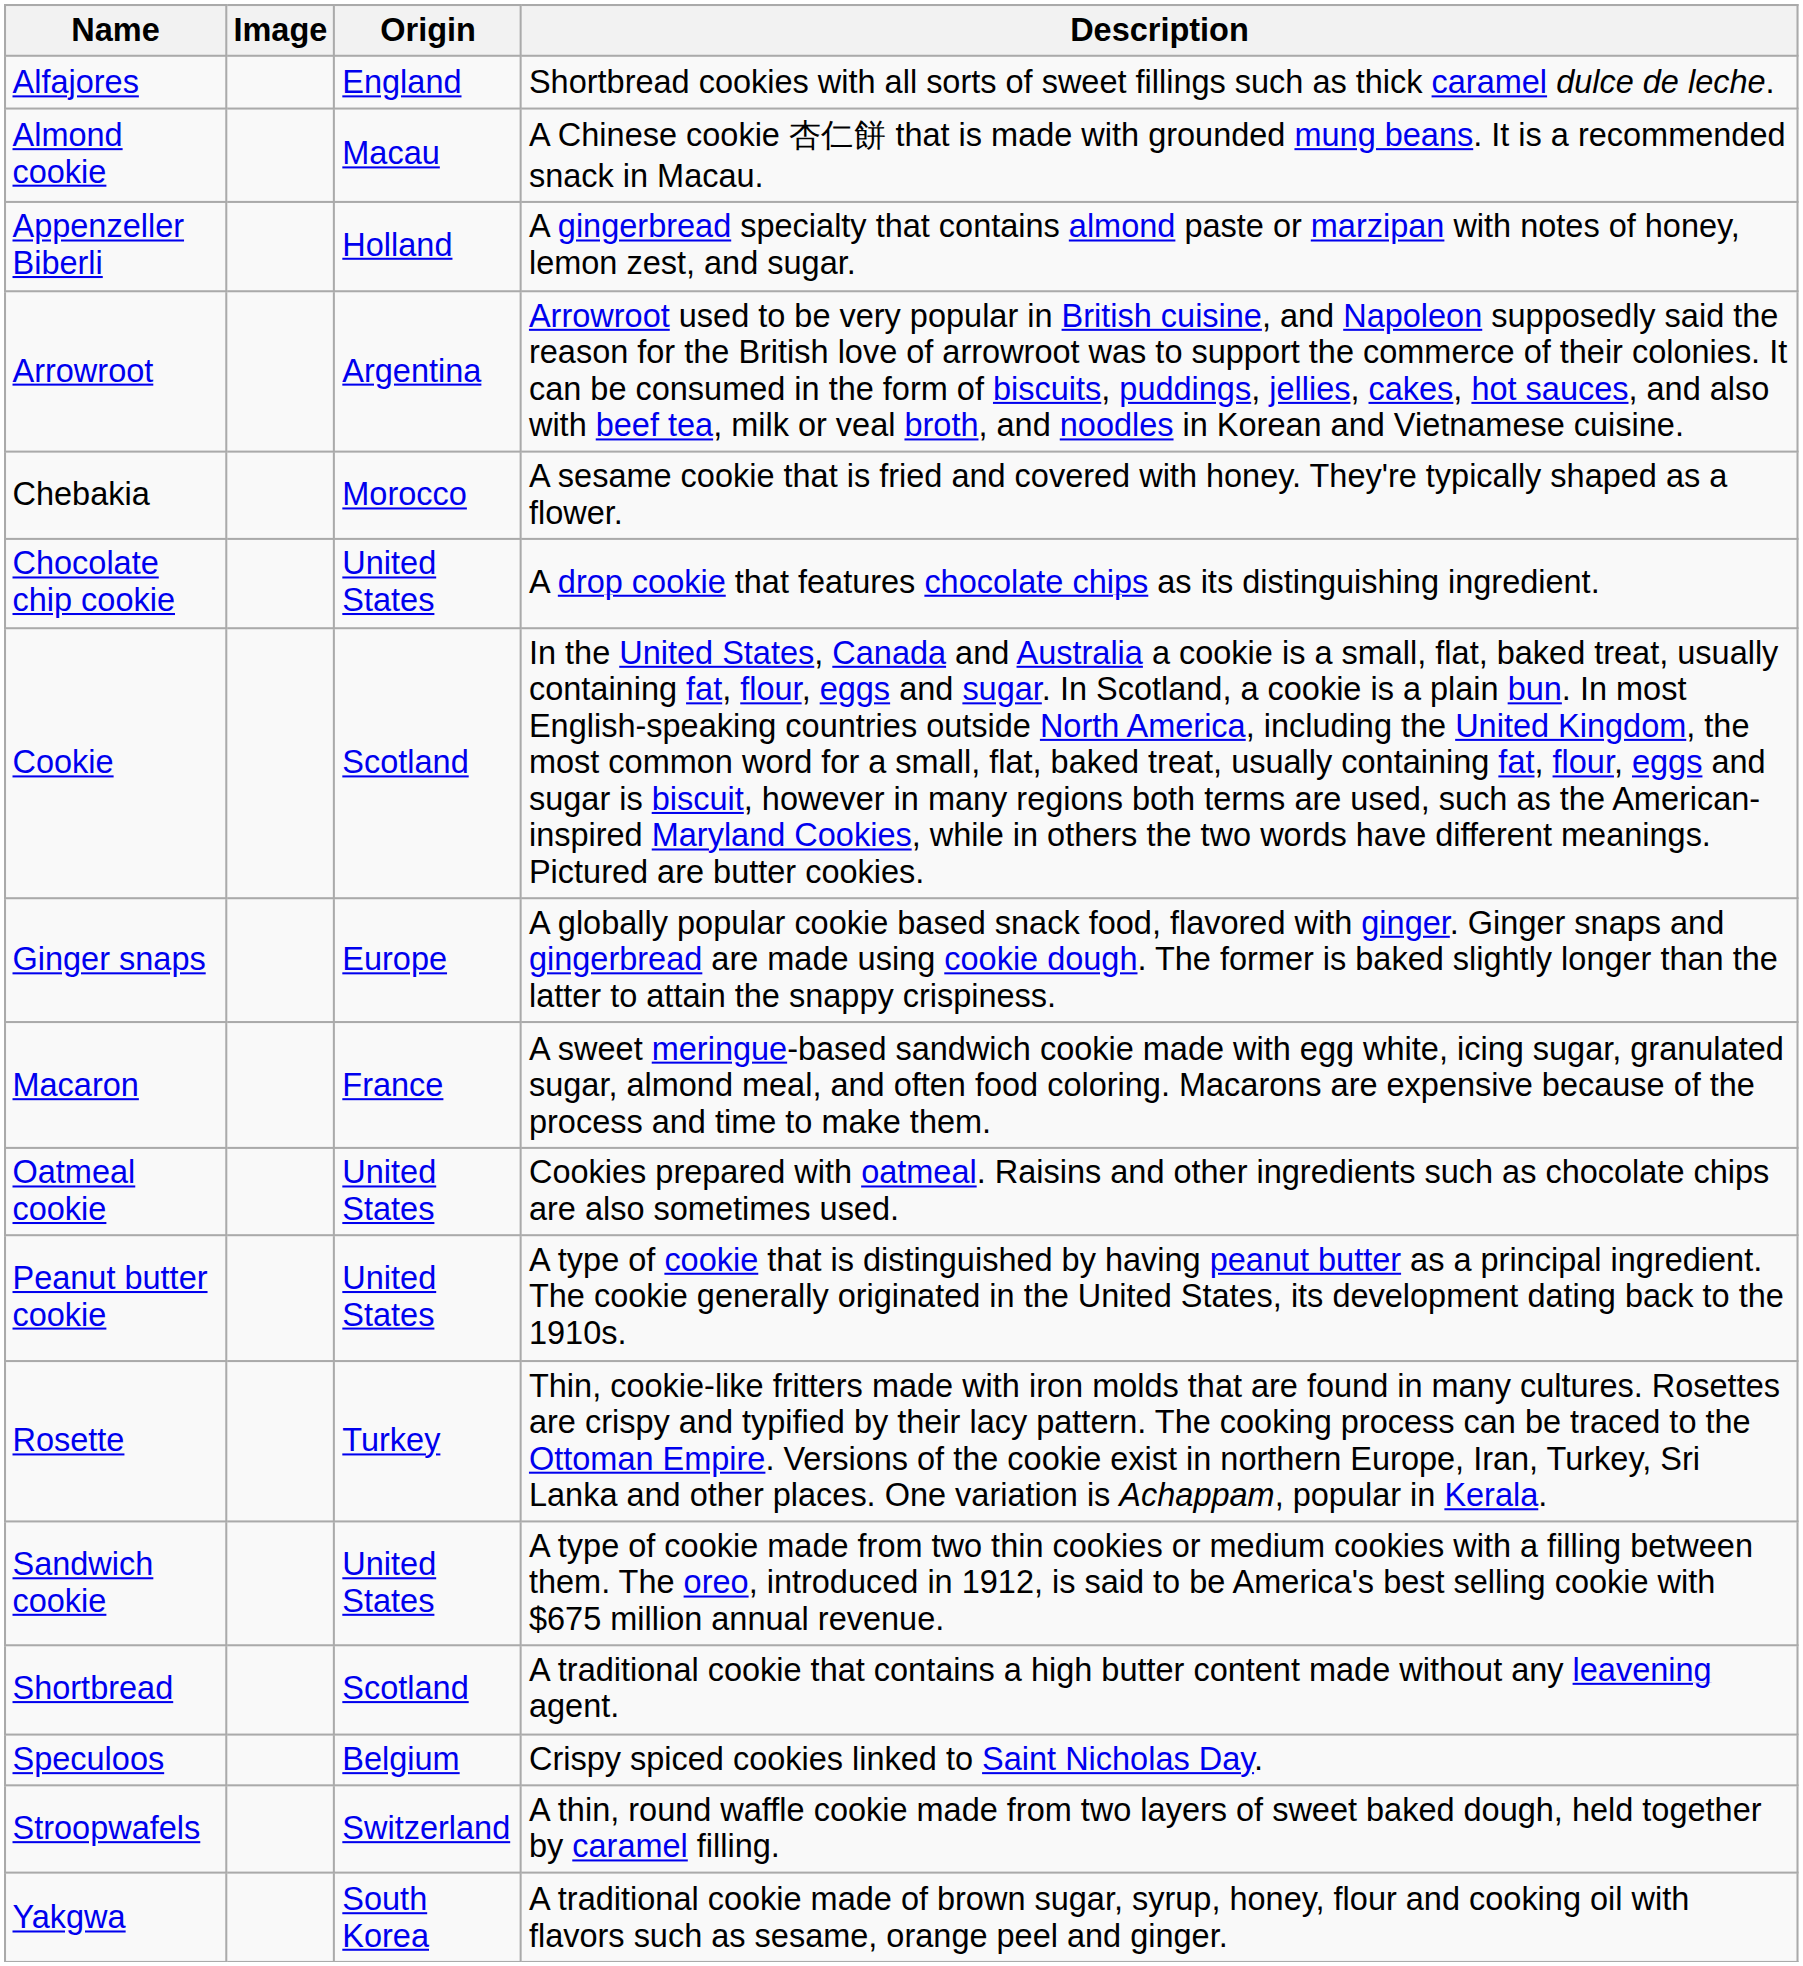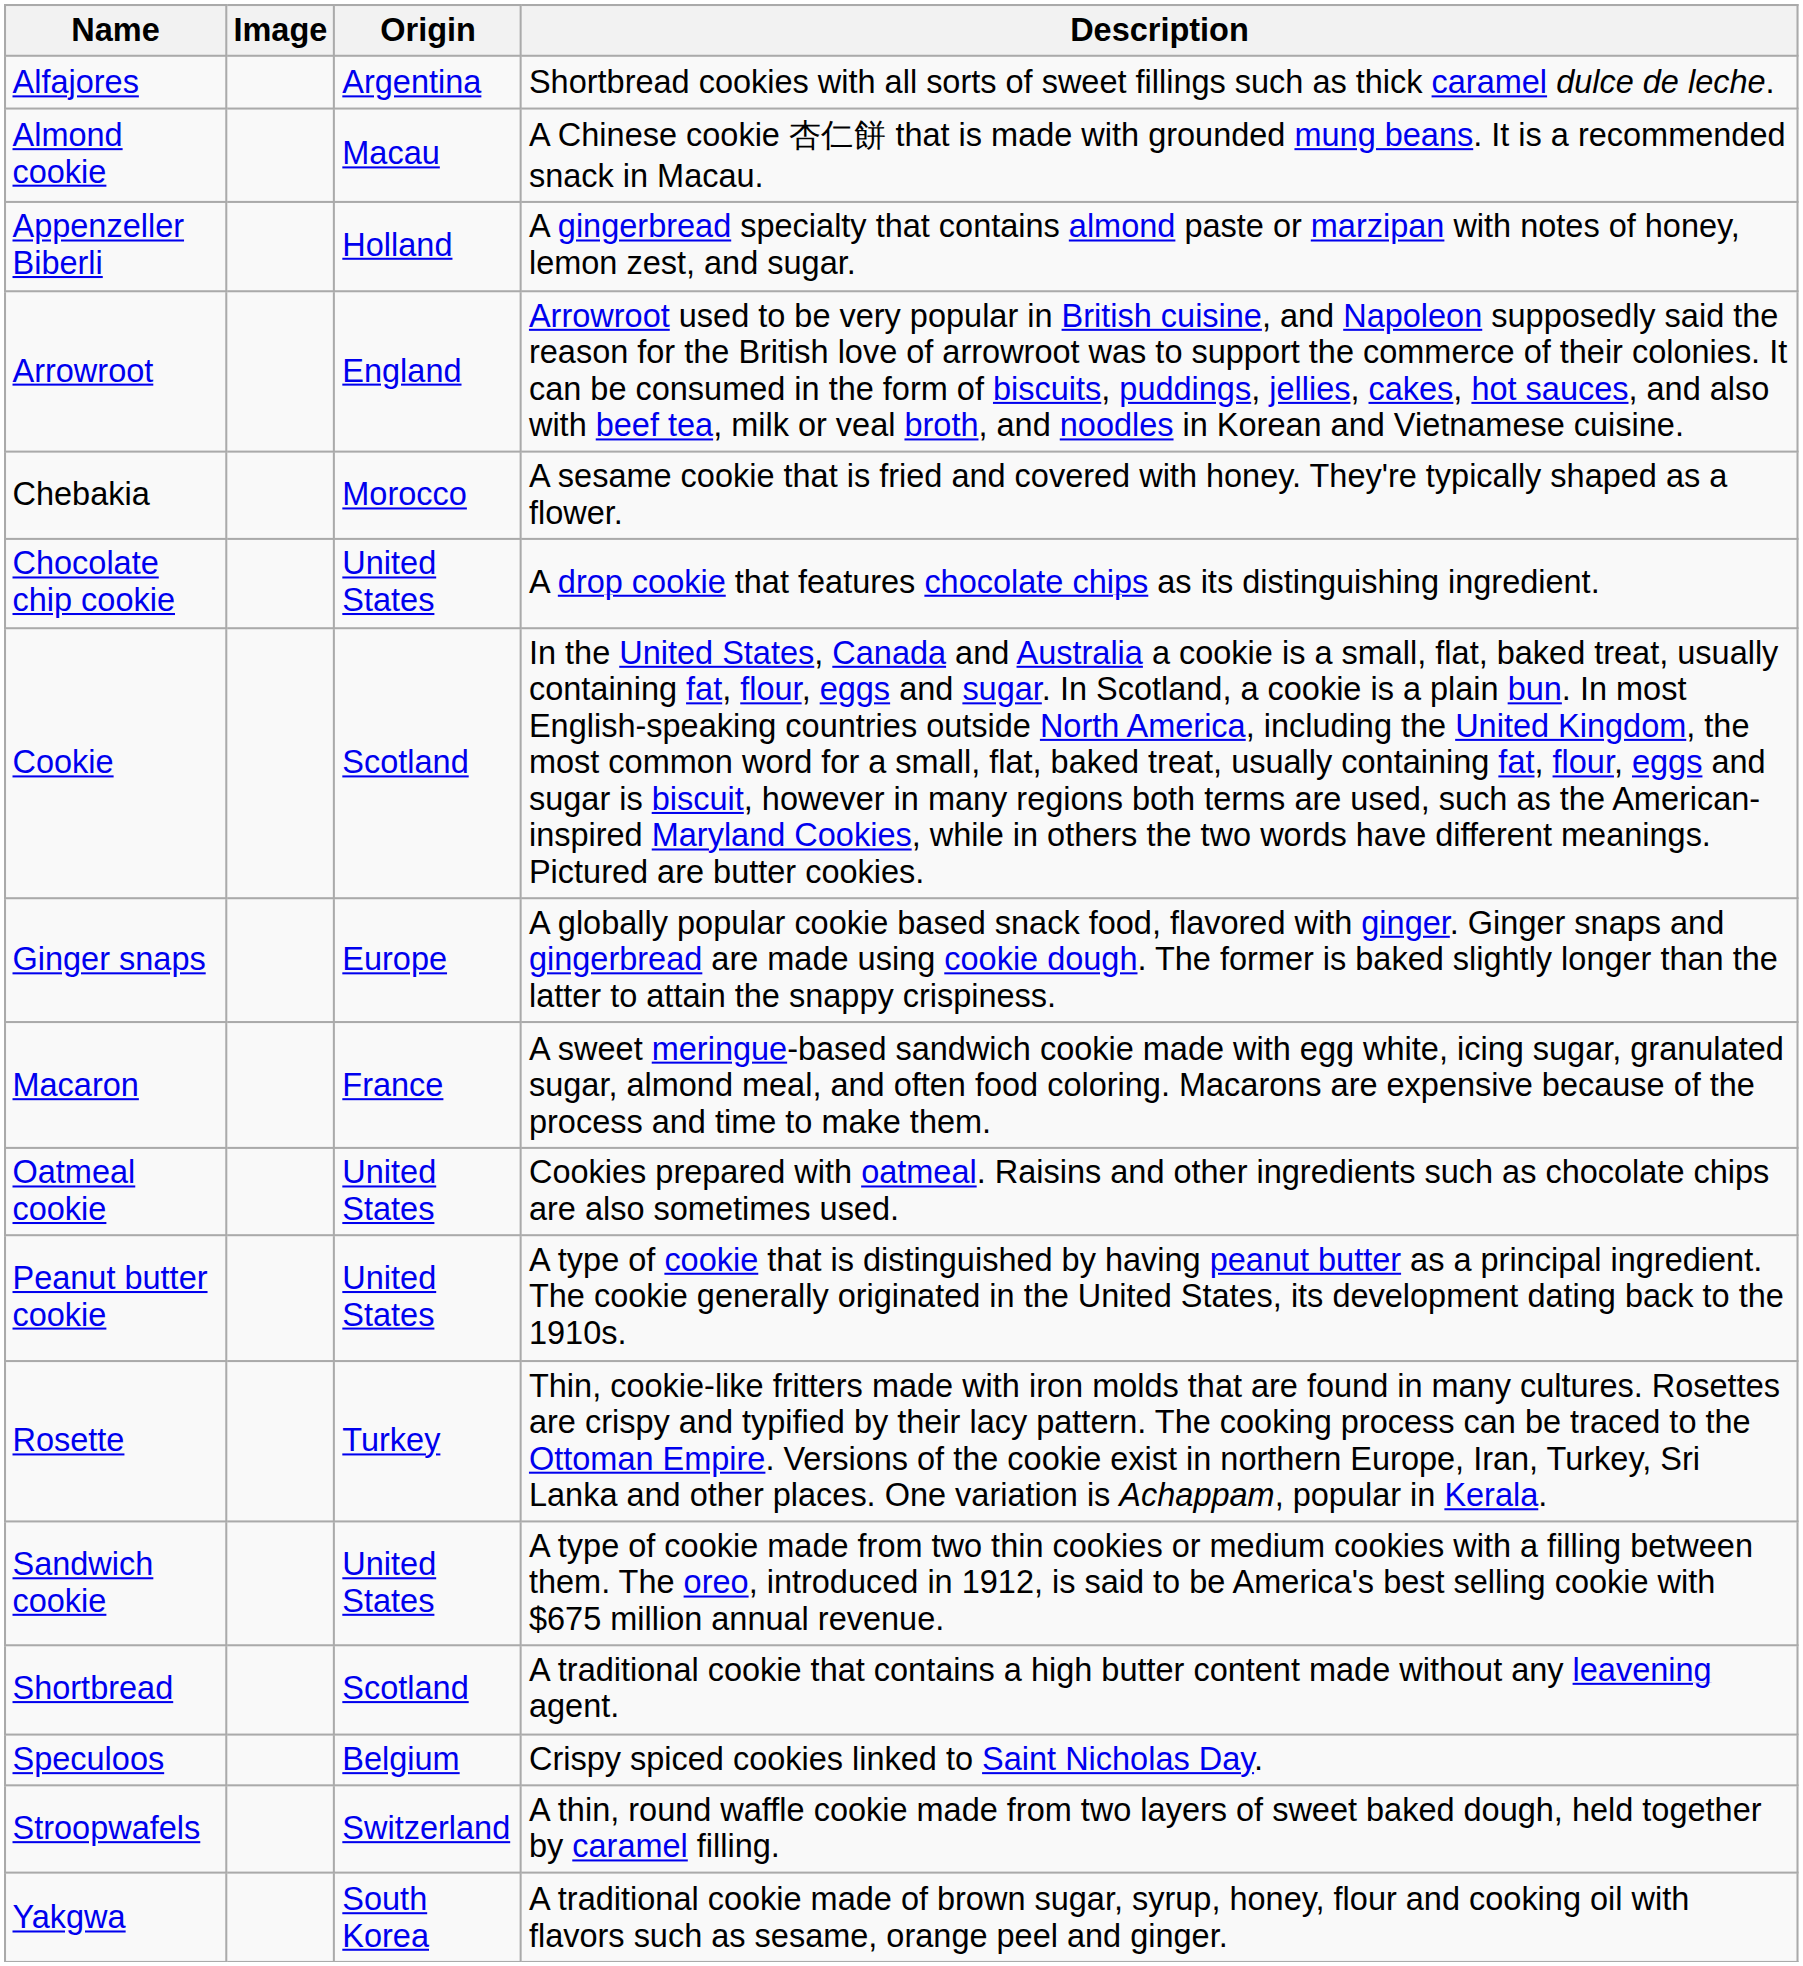Alfajores | Origin: England -> Argentina
Arrowroot | Origin: Argentina -> England
